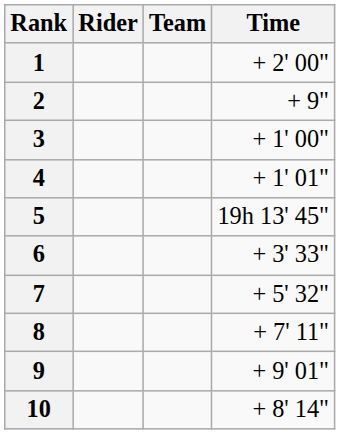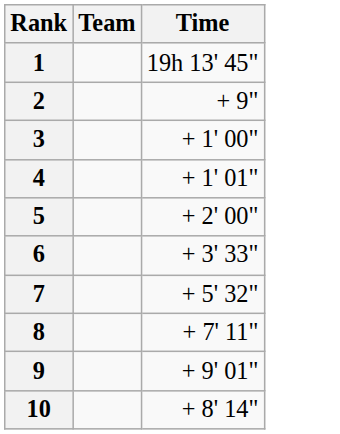- column: Rider
1 | Time: + 2' 00" -> 19h 13' 45"
5 | Time: 19h 13' 45" -> + 2' 00"
